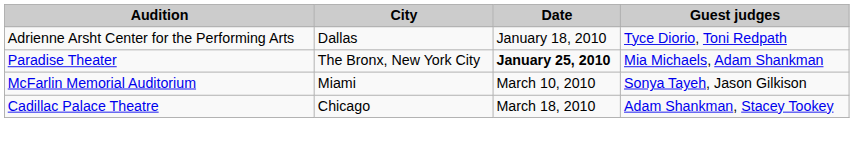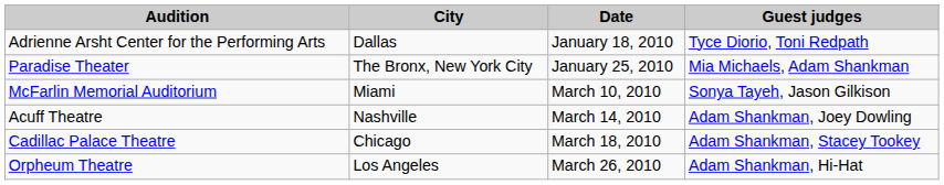Paradise Theater | Date: bold -> normal
+ row: Acuff Theatre | Nashville | March 14, 2010 | Adam Shankman, Joey Dowling
+ row: Orpheum Theatre | Los Angeles | March 26, 2010 | Adam Shankman, Hi-Hat
